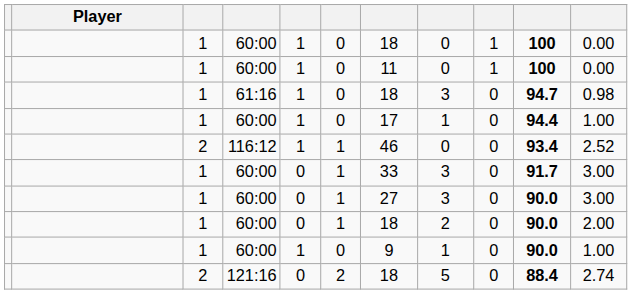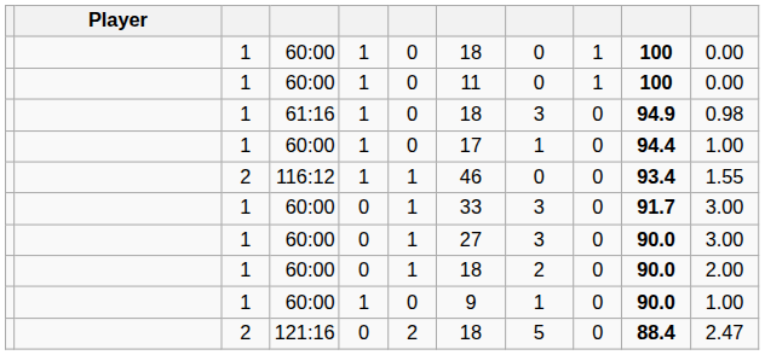61:16 | column 10: 94.7 -> 94.9
116:12 | column 11: 2.52 -> 1.55
121:16 | column 11: 2.74 -> 2.47
